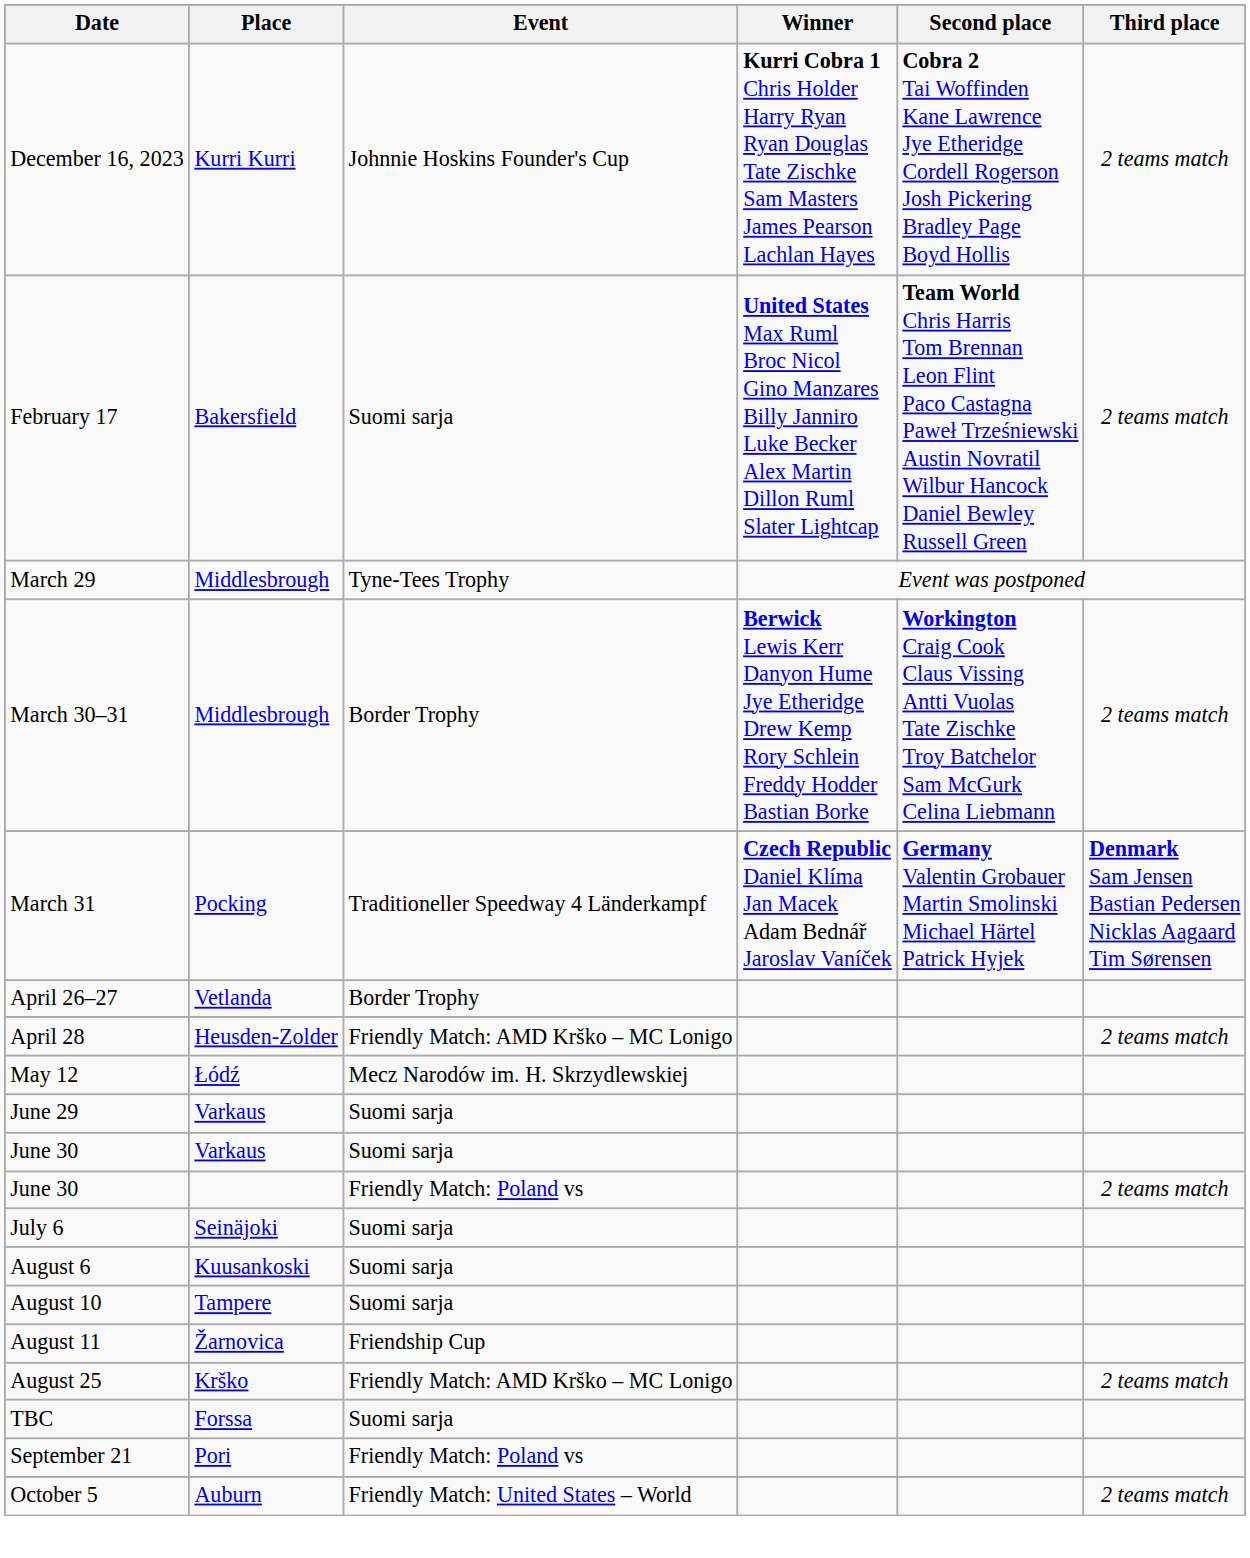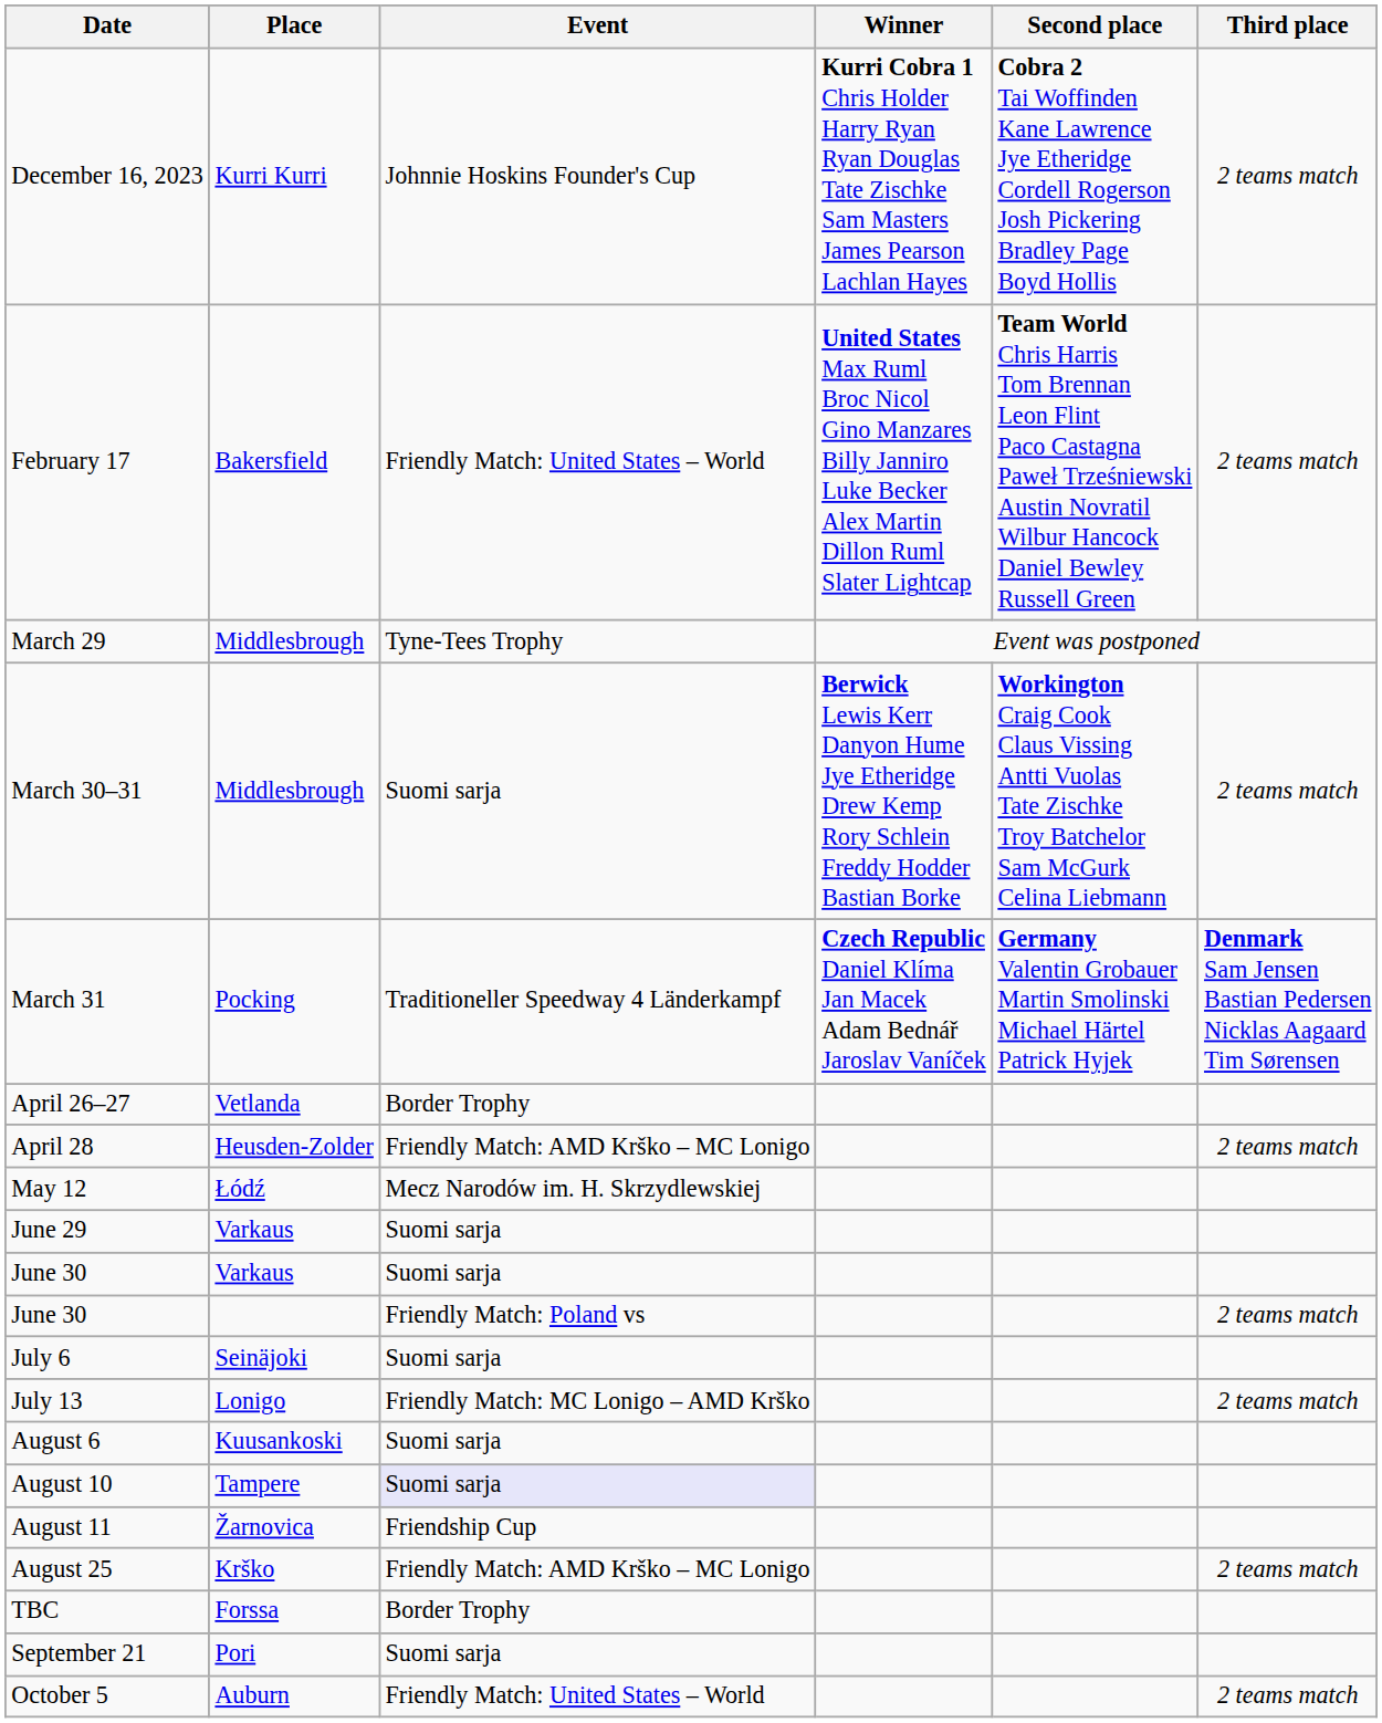February 17 | Event: Suomi sarja -> Friendly Match: United States – World
March 30–31 | Event: Border Trophy -> Suomi sarja
+ row: July 13 | Lonigo | Friendly Match: MC Lonigo – AMD Krško | 2 teams match
August 10 | Event: no background -> lavender background
TBC | Event: Suomi sarja -> Border Trophy
September 21 | Event: Friendly Match: Poland vs -> Suomi sarja
